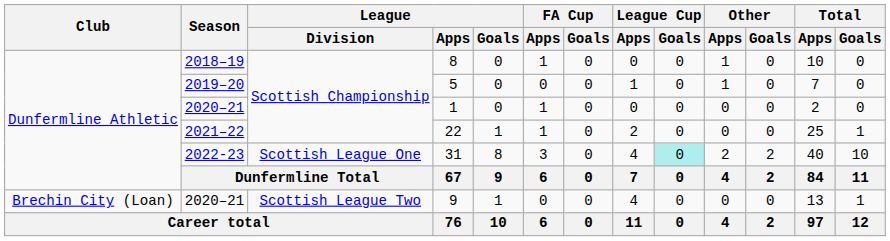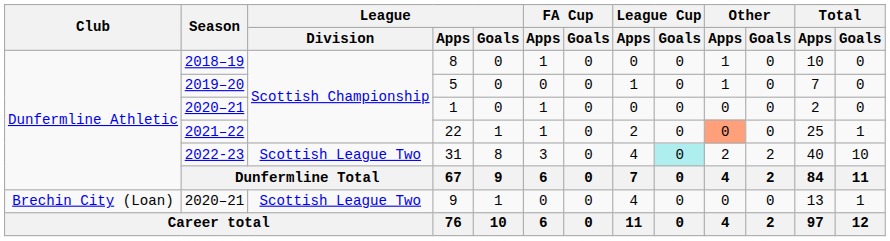22 | Other / Apps: no background -> lightsalmon background
31 | League / Division: Scottish League One -> Scottish League Two
